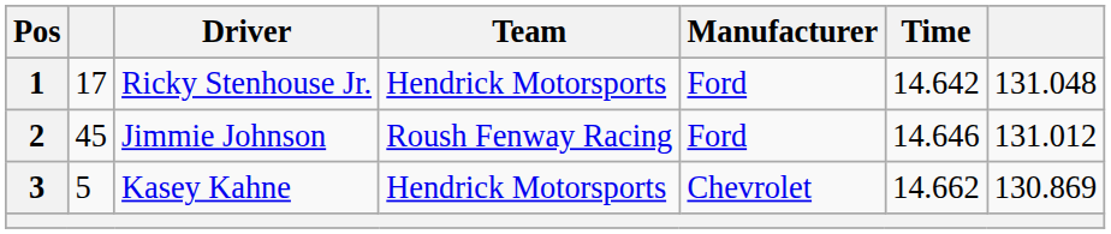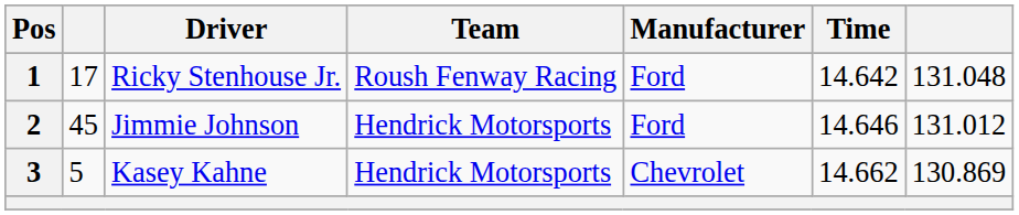1 | Team: Hendrick Motorsports -> Roush Fenway Racing
2 | Team: Roush Fenway Racing -> Hendrick Motorsports
